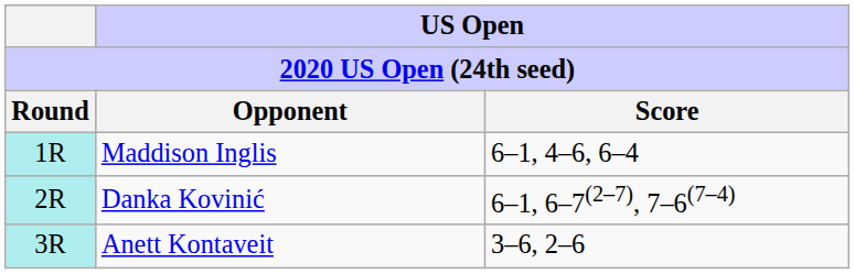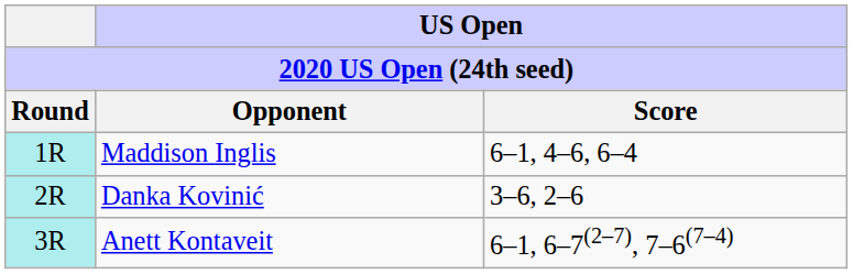Danka Kovinić | US Open / Score: 6–1, 6–7(2–7), 7–6(7–4) -> 3–6, 2–6
Anett Kontaveit | US Open / Score: 3–6, 2–6 -> 6–1, 6–7(2–7), 7–6(7–4)
